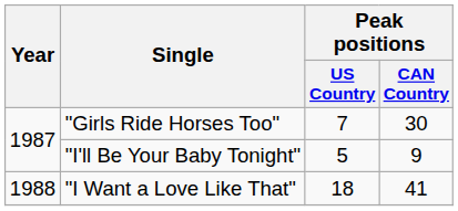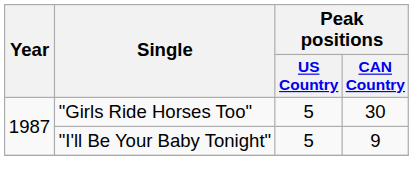"Girls Ride Horses Too" | Peak positions / US Country: 7 -> 5
- row: 1988 | "I Want a Love Like That" | 18 | 41
